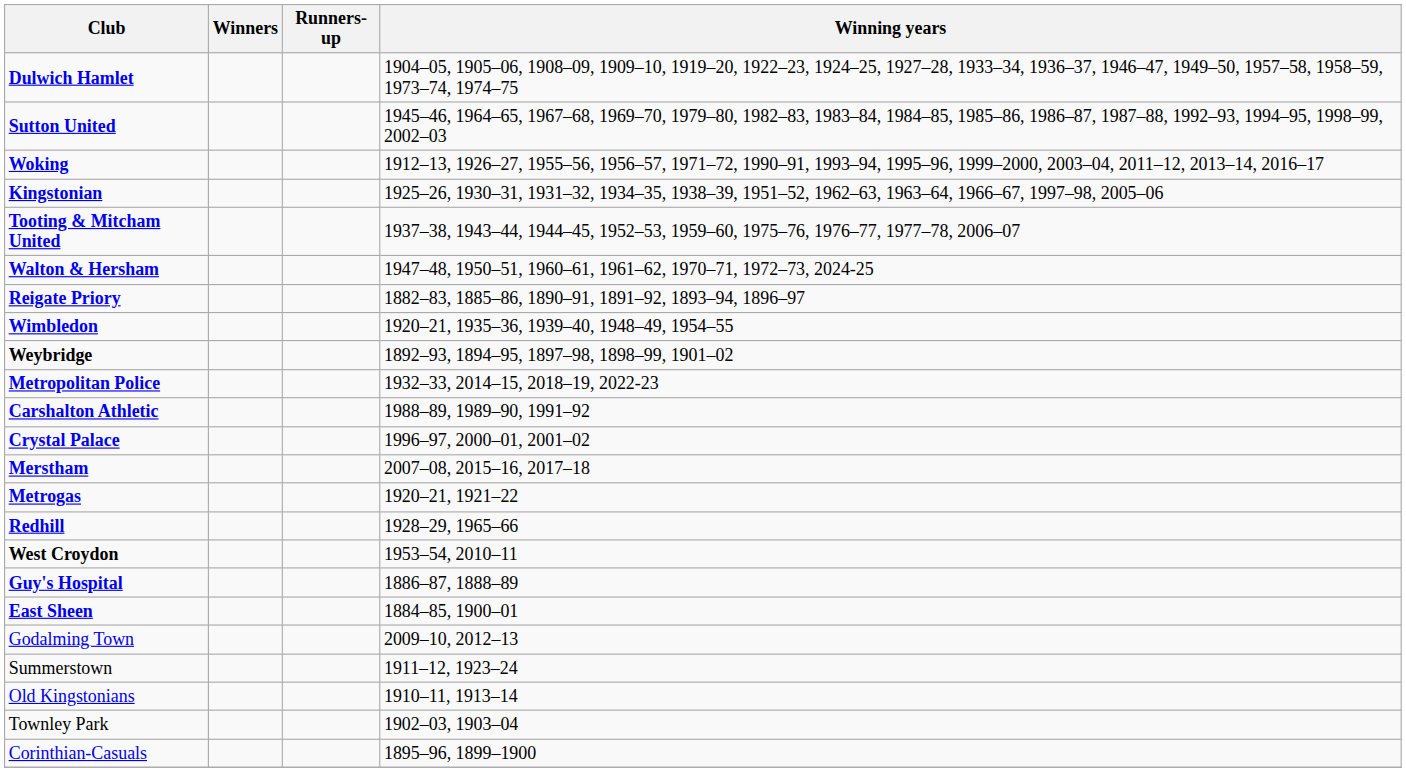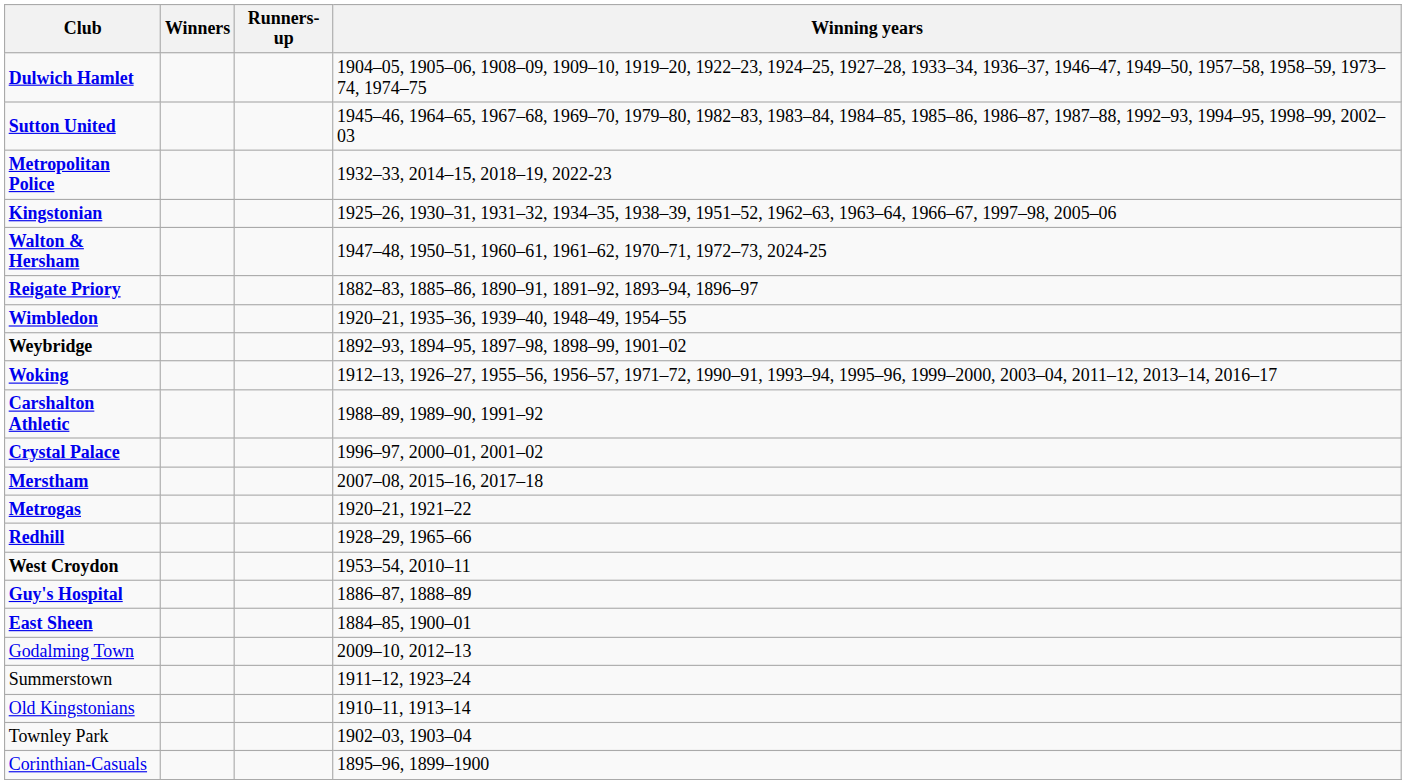rows swapped: Woking <-> Metropolitan Police
- row: Tooting & Mitcham United | 1937–38, 1943–44, 1944–45, 1952–53, 1959–60, 1975–76, 1976–77, 1977–78, 2006–07
